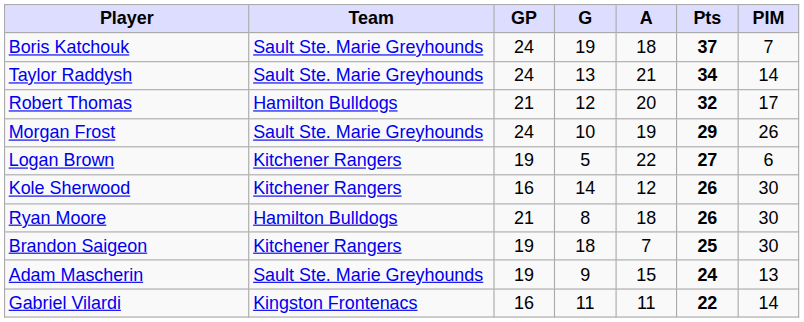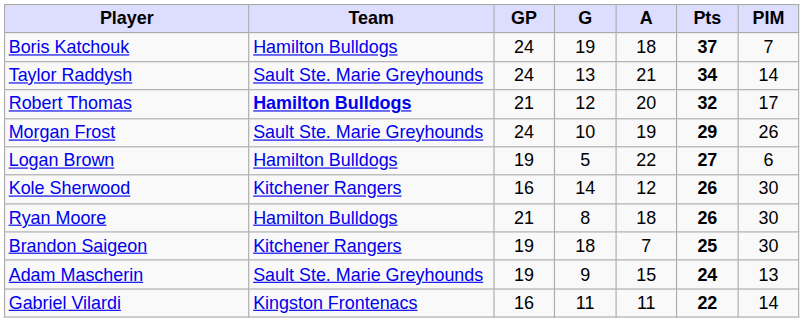Boris Katchouk | Team: Sault Ste. Marie Greyhounds -> Hamilton Bulldogs
Robert Thomas | Team: normal -> bold
Logan Brown | Team: Kitchener Rangers -> Hamilton Bulldogs
